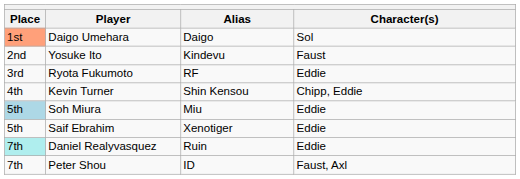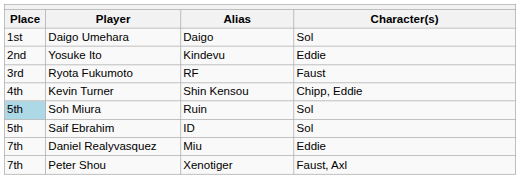Daigo Umehara | Place: lightsalmon background -> no background
Yosuke Ito | Character(s): Faust -> Eddie
Ryota Fukumoto | Character(s): Eddie -> Faust
Soh Miura | Alias: Miu -> Ruin
Soh Miura | Character(s): Eddie -> Sol
Saif Ebrahim | Alias: Xenotiger -> ID
Saif Ebrahim | Character(s): Eddie -> Sol
Daniel Realyvasquez | Place: paleturquoise background -> no background
Daniel Realyvasquez | Alias: Ruin -> Miu
Peter Shou | Alias: ID -> Xenotiger
